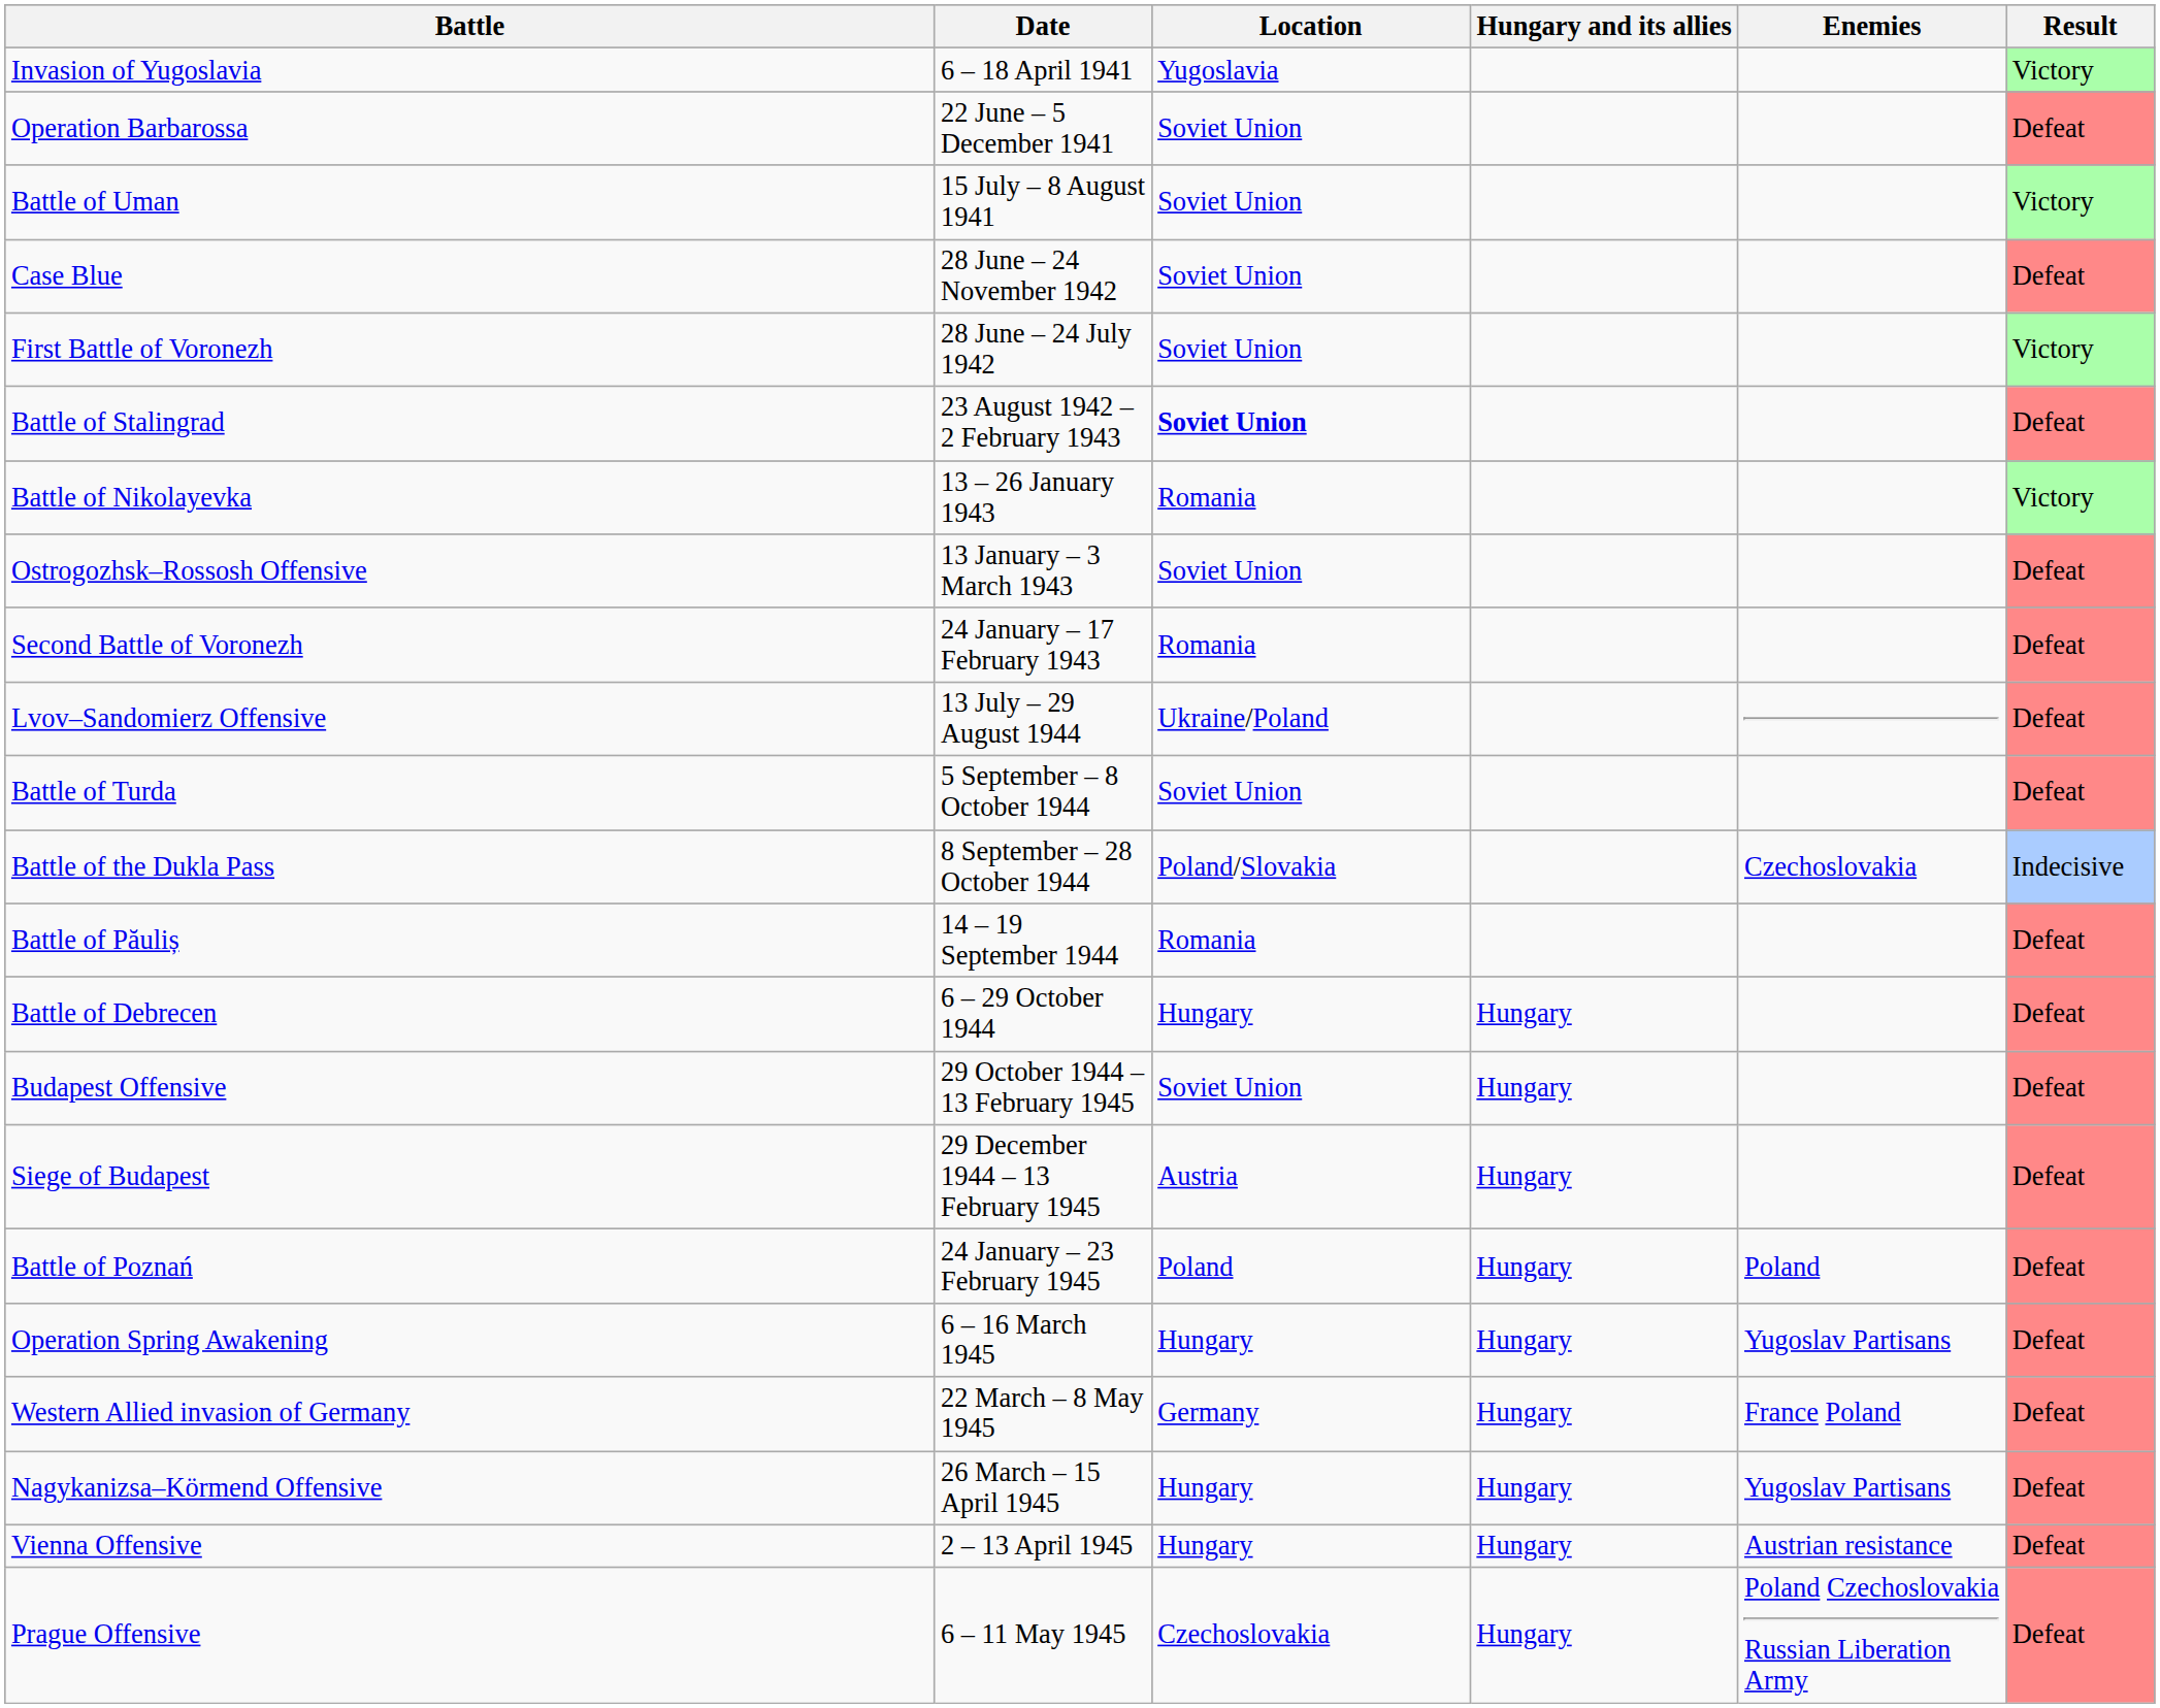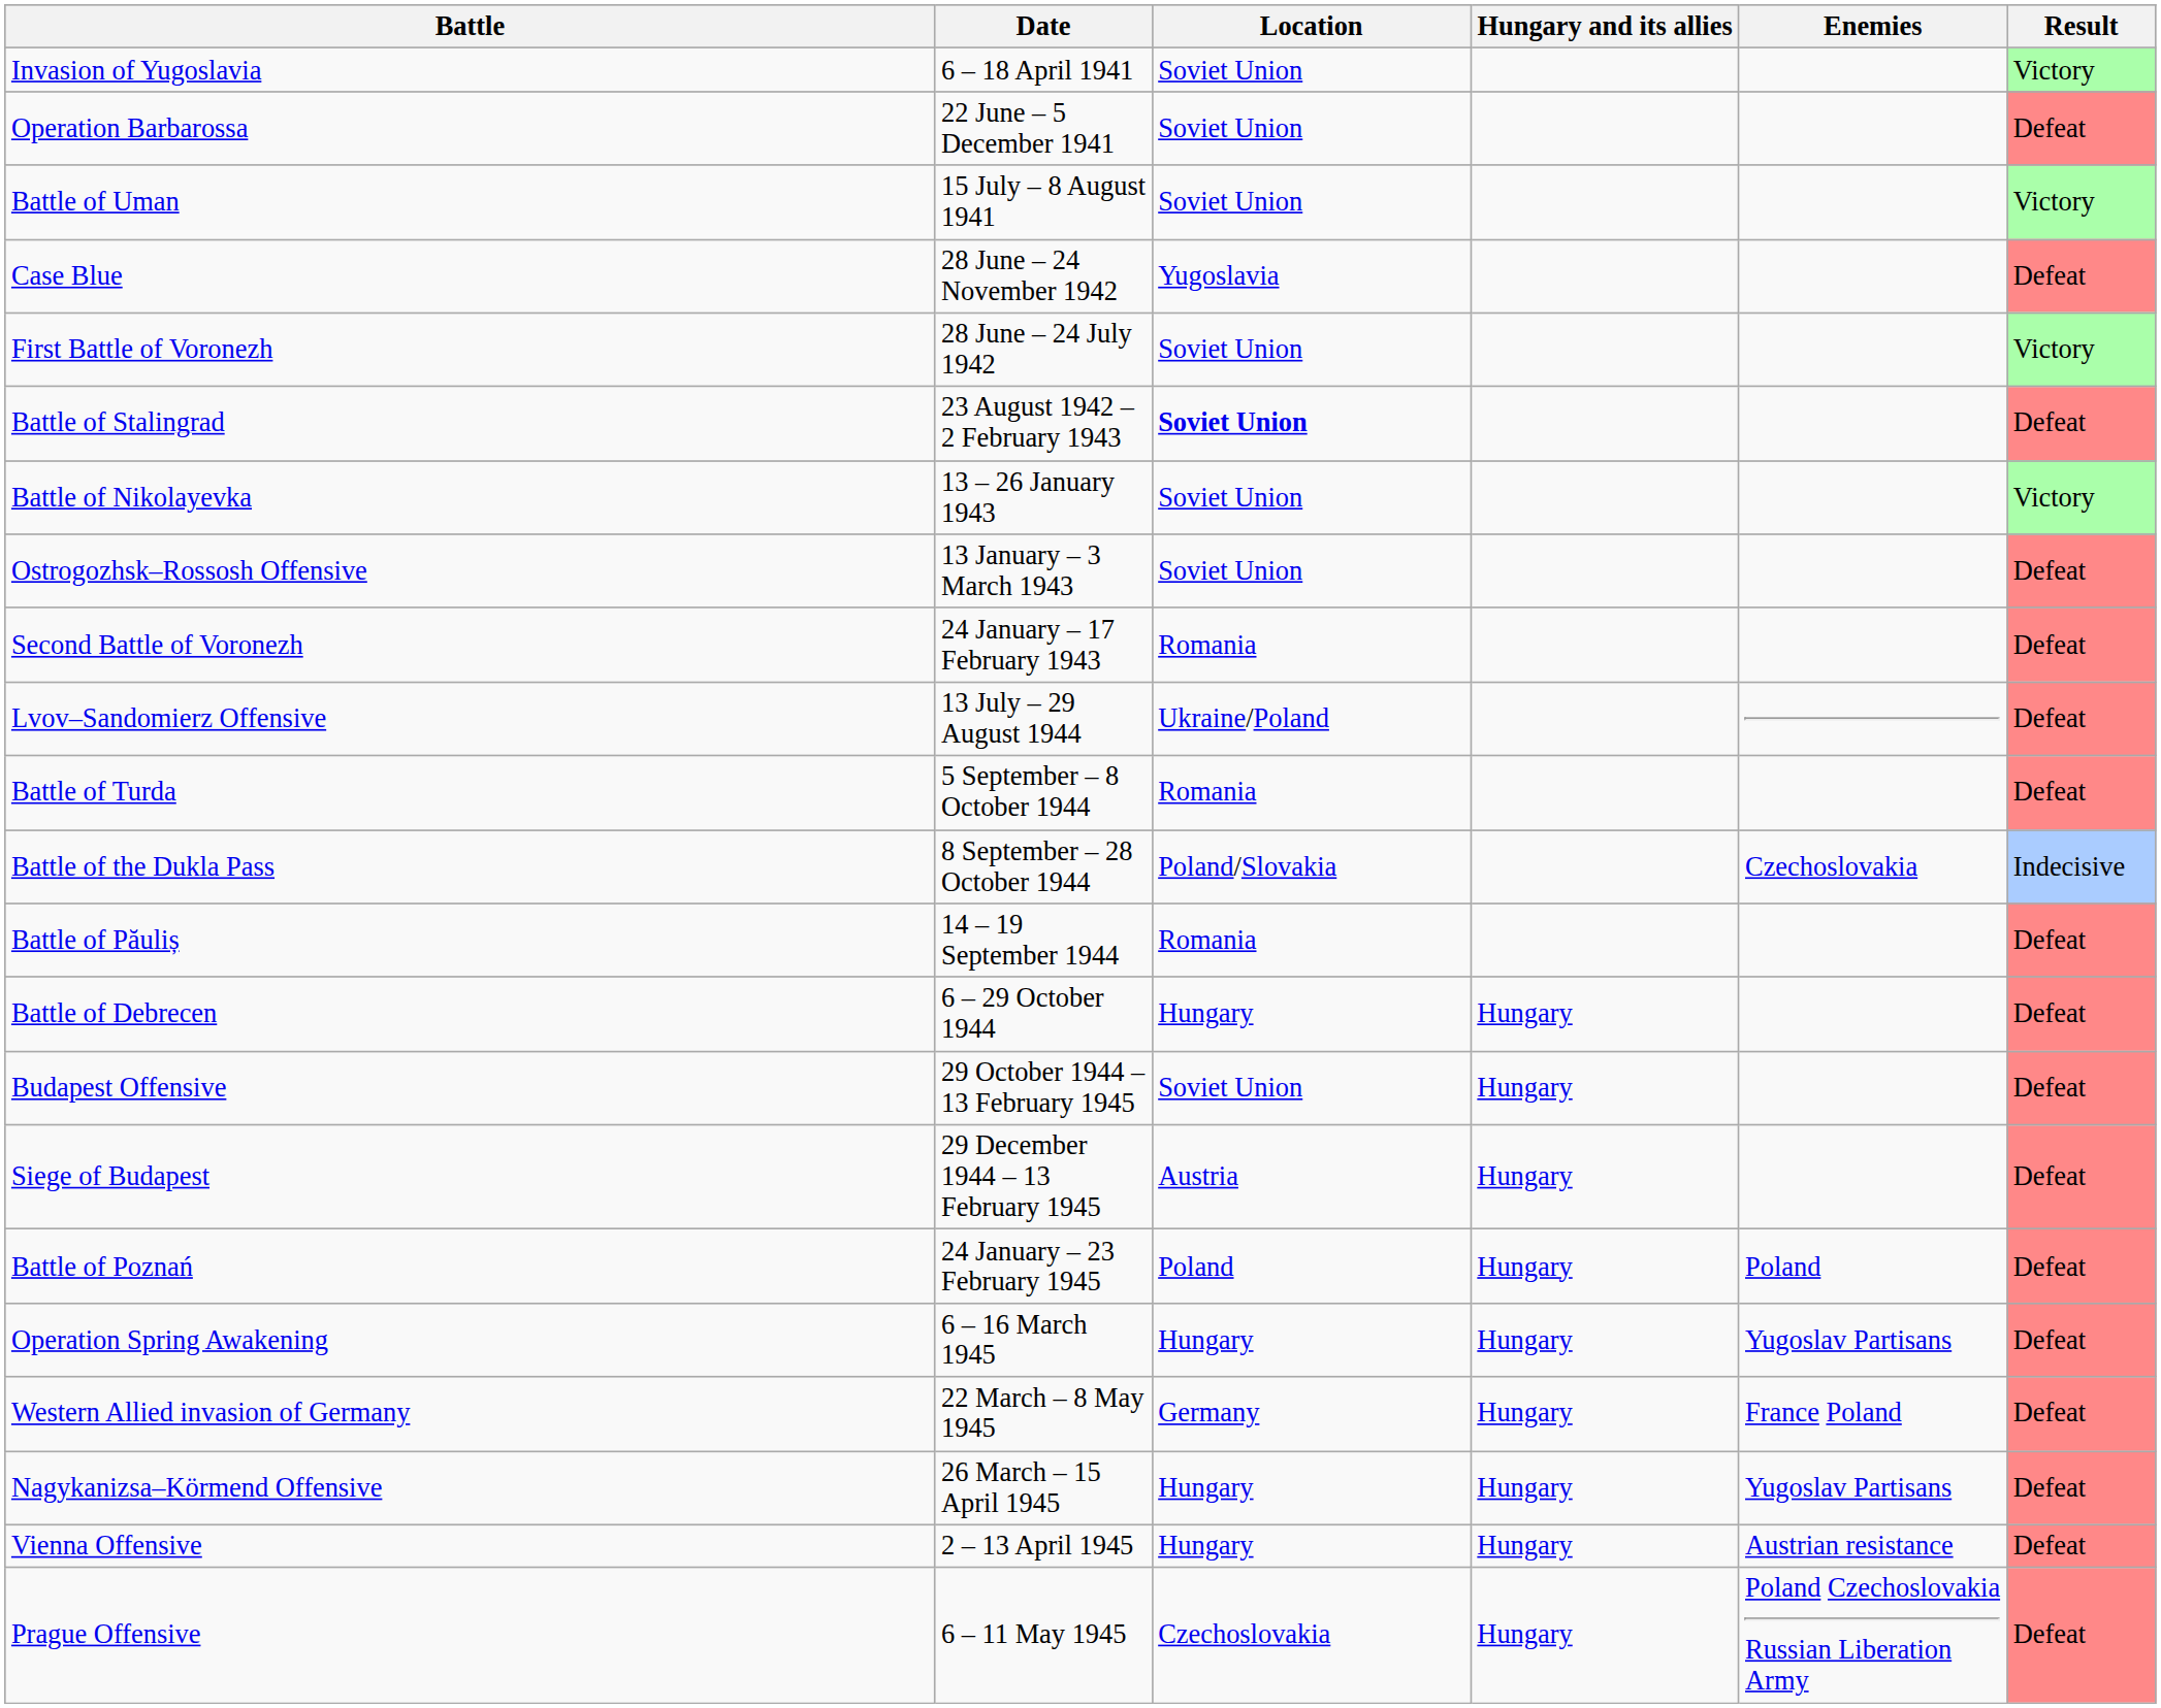Invasion of Yugoslavia | Location: Yugoslavia -> Soviet Union
Case Blue | Location: Soviet Union -> Yugoslavia
Battle of Nikolayevka | Location: Romania -> Soviet Union
Battle of Turda | Location: Soviet Union -> Romania
